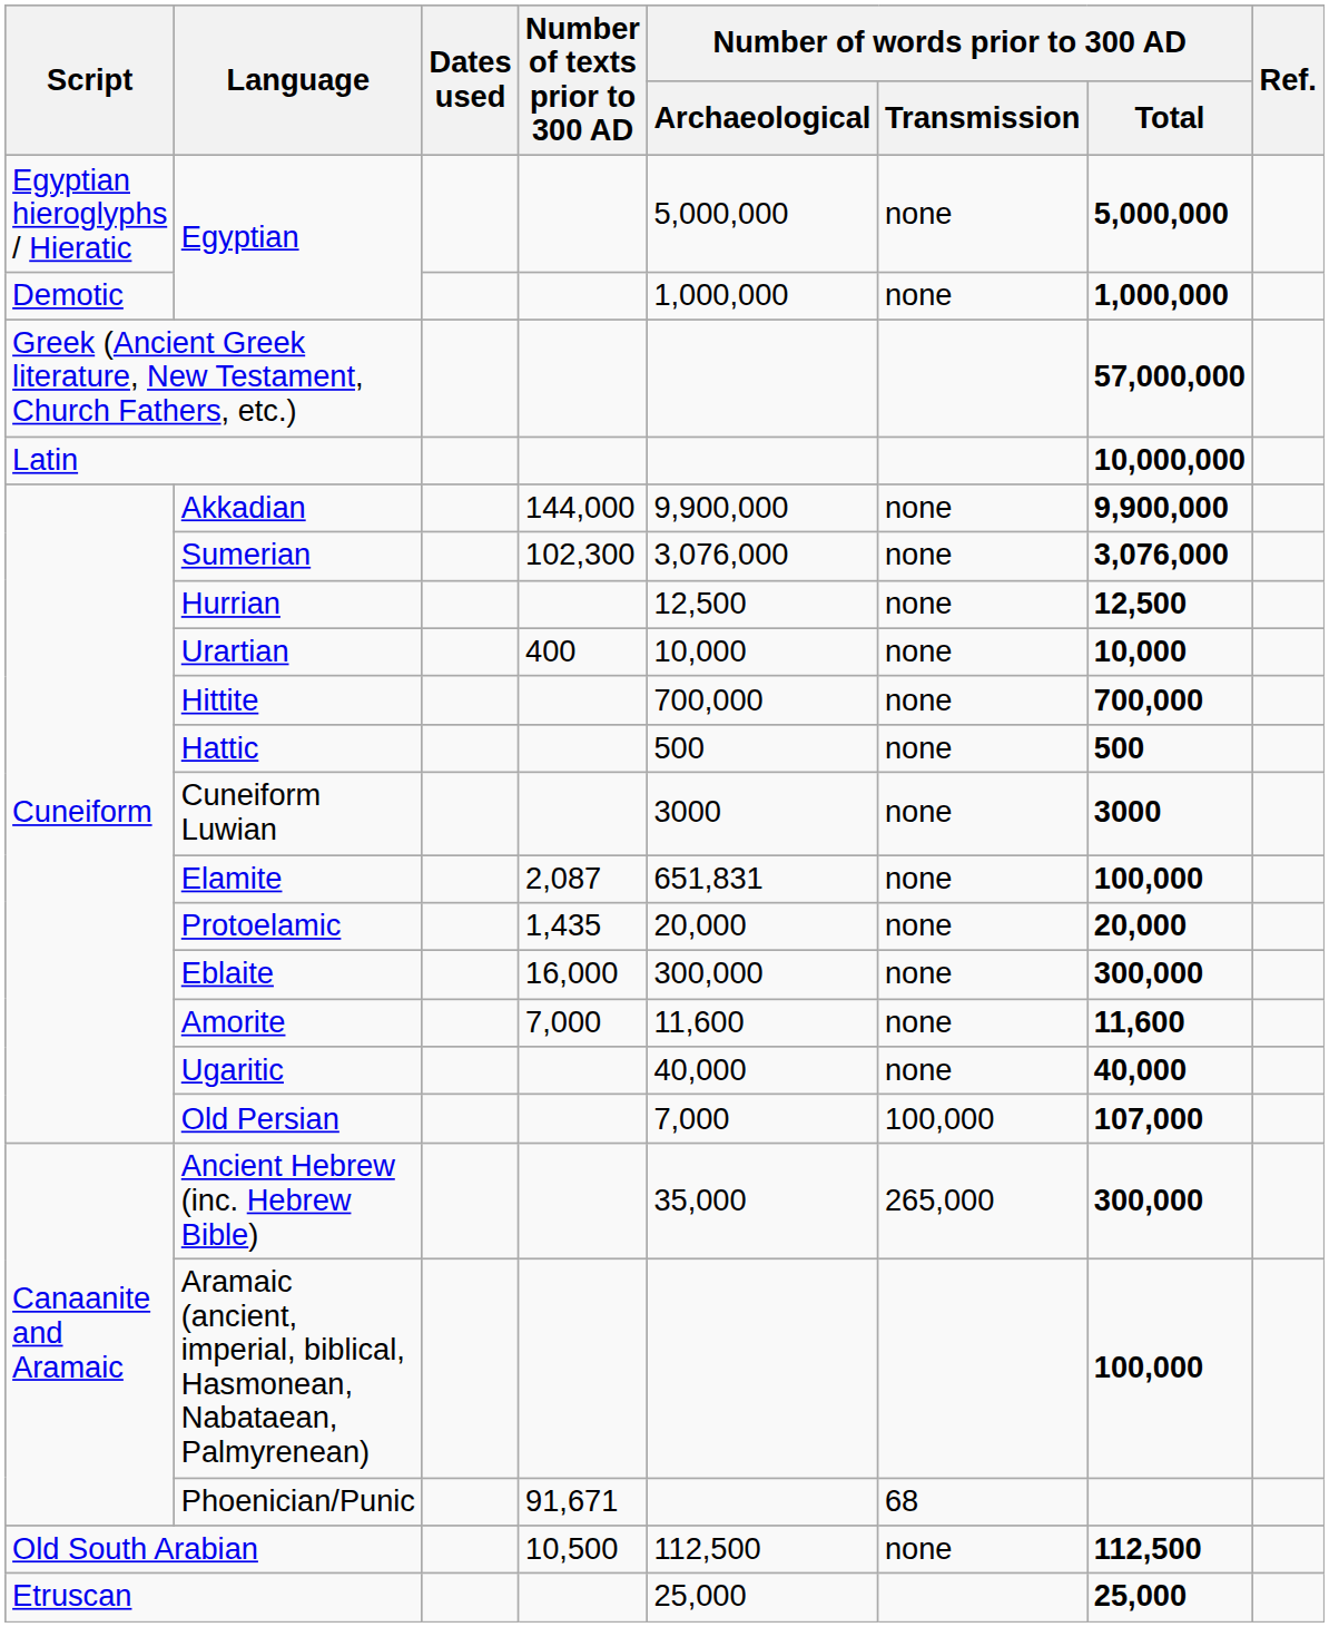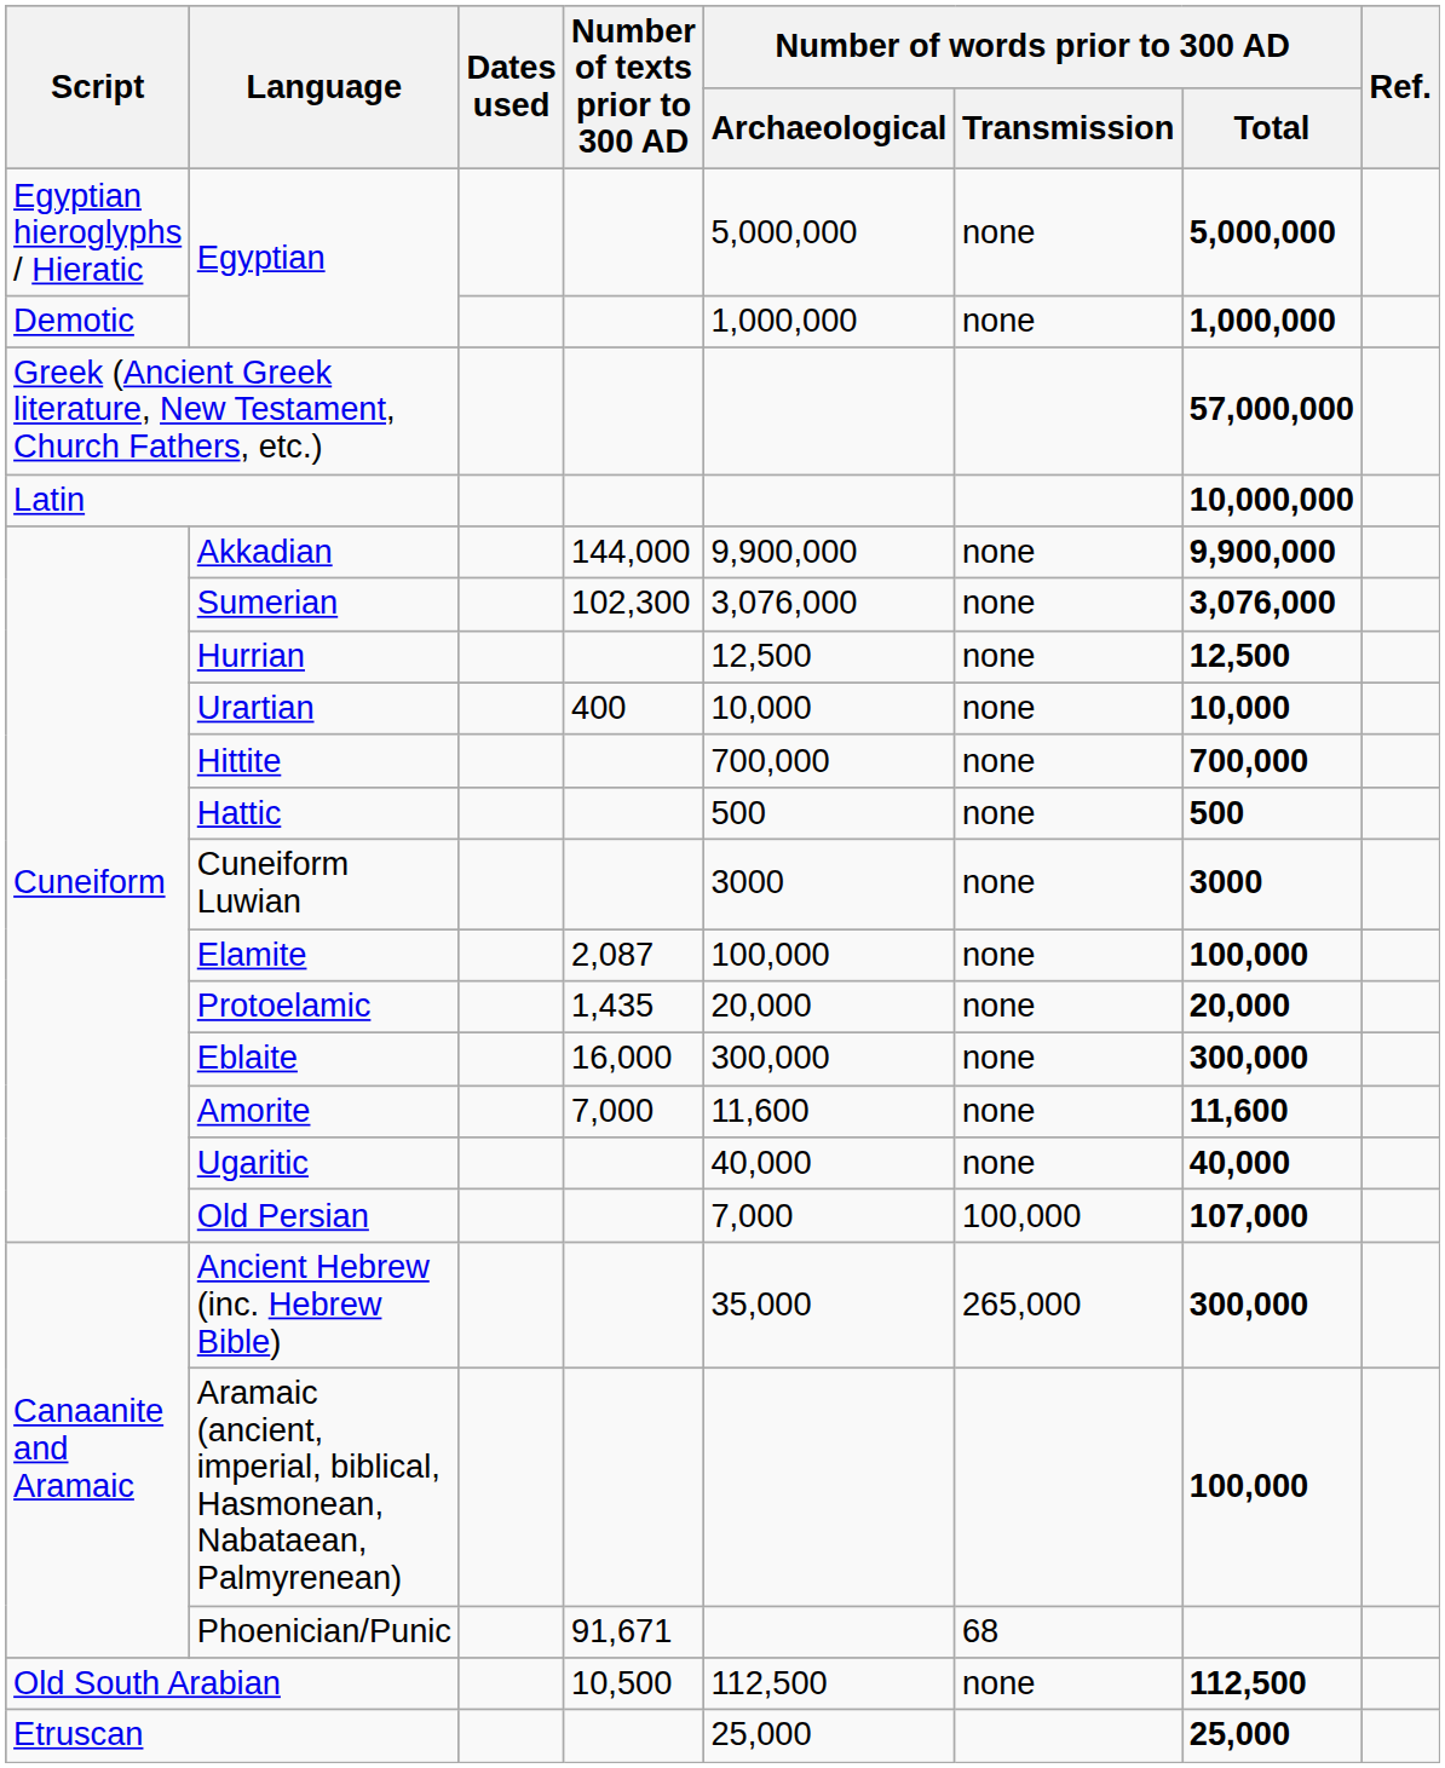Elamite | Number of words prior to 300 AD / Archaeological: 651,831 -> 100,000
